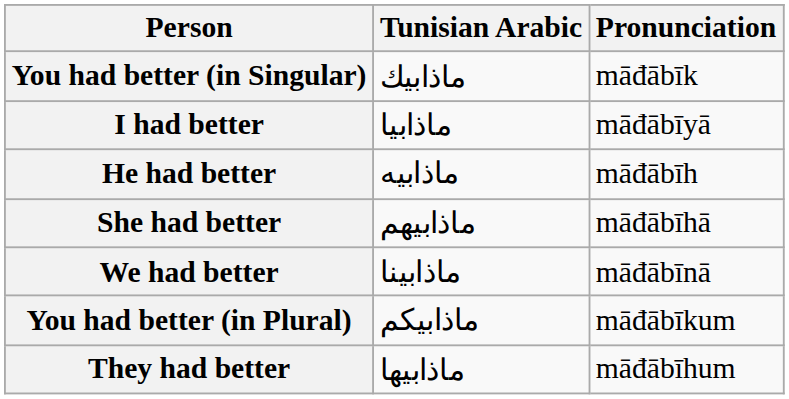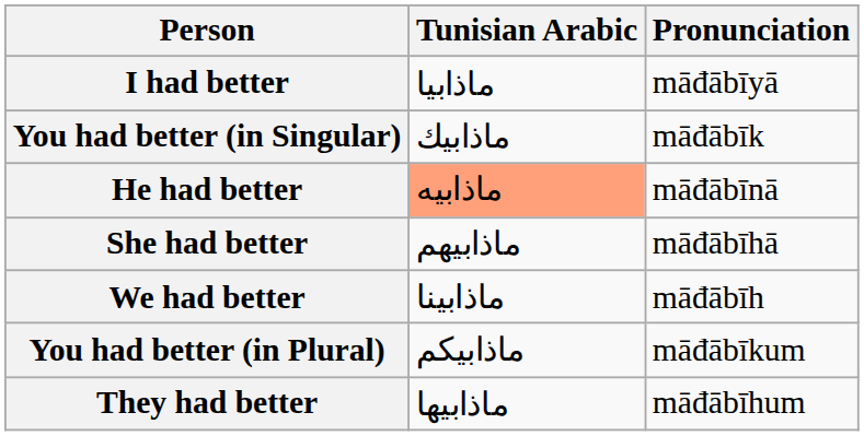rows swapped: I had better <-> You had better (in Singular)
He had better | Tunisian Arabic: no background -> lightsalmon background
He had better | Pronunciation: māđābīh -> māđābīnā
We had better | Pronunciation: māđābīnā -> māđābīh
